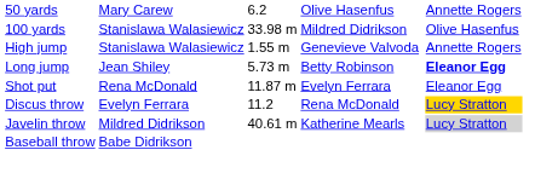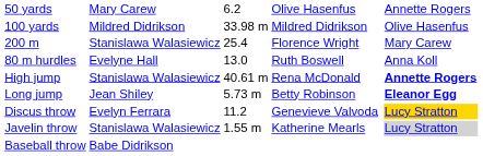100 yards | column 2: Stanislawa Walasiewicz -> Mildred Didrikson
+ row: 200 m | Stanislawa Walasiewicz | 25.4 | Florence Wright | Mary Carew
+ row: 80 m hurdles | Evelyne Hall | 13.0 | Ruth Boswell | Anna Koll
High jump | column 3: 1.55 m -> 40.61 m
High jump | column 4: Genevieve Valvoda -> Rena McDonald
High jump | column 6: normal -> bold
- row: Shot put | Rena McDonald | 11.87 m | Evelyn Ferrara | Eleanor Egg
Discus throw | column 4: Rena McDonald -> Genevieve Valvoda
Javelin throw | column 2: Mildred Didrikson -> Stanislawa Walasiewicz
Javelin throw | column 3: 40.61 m -> 1.55 m
